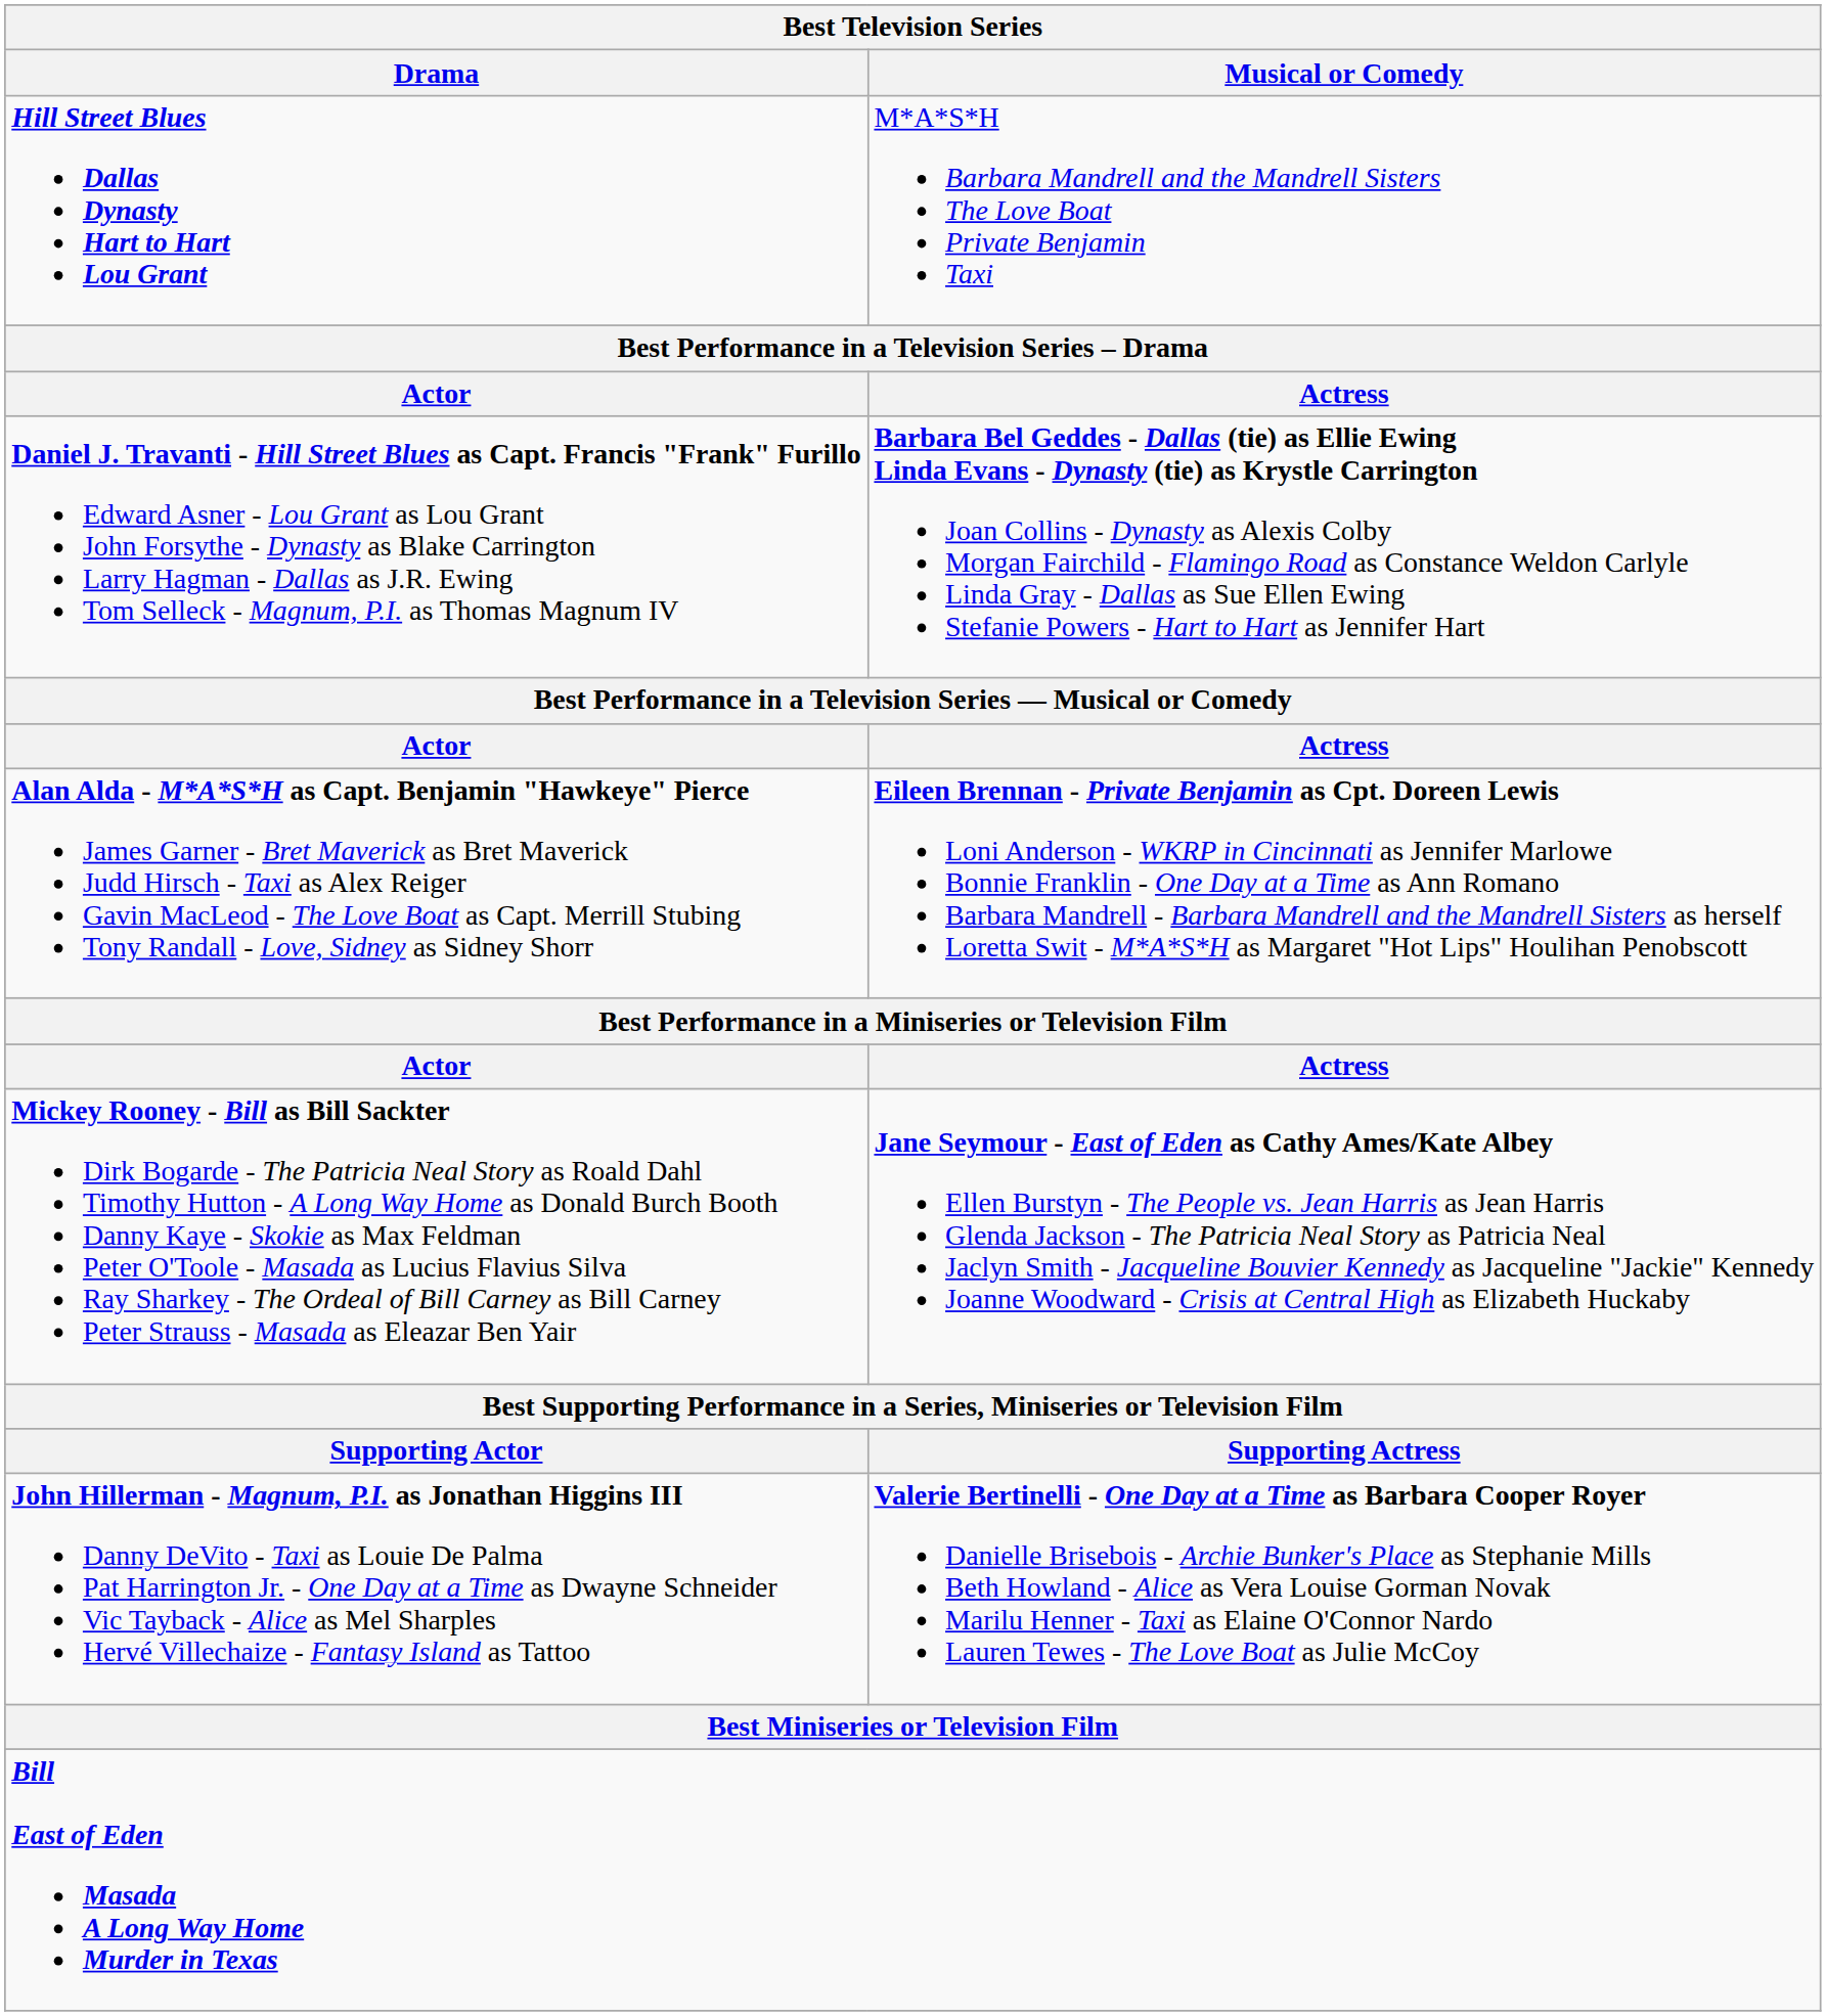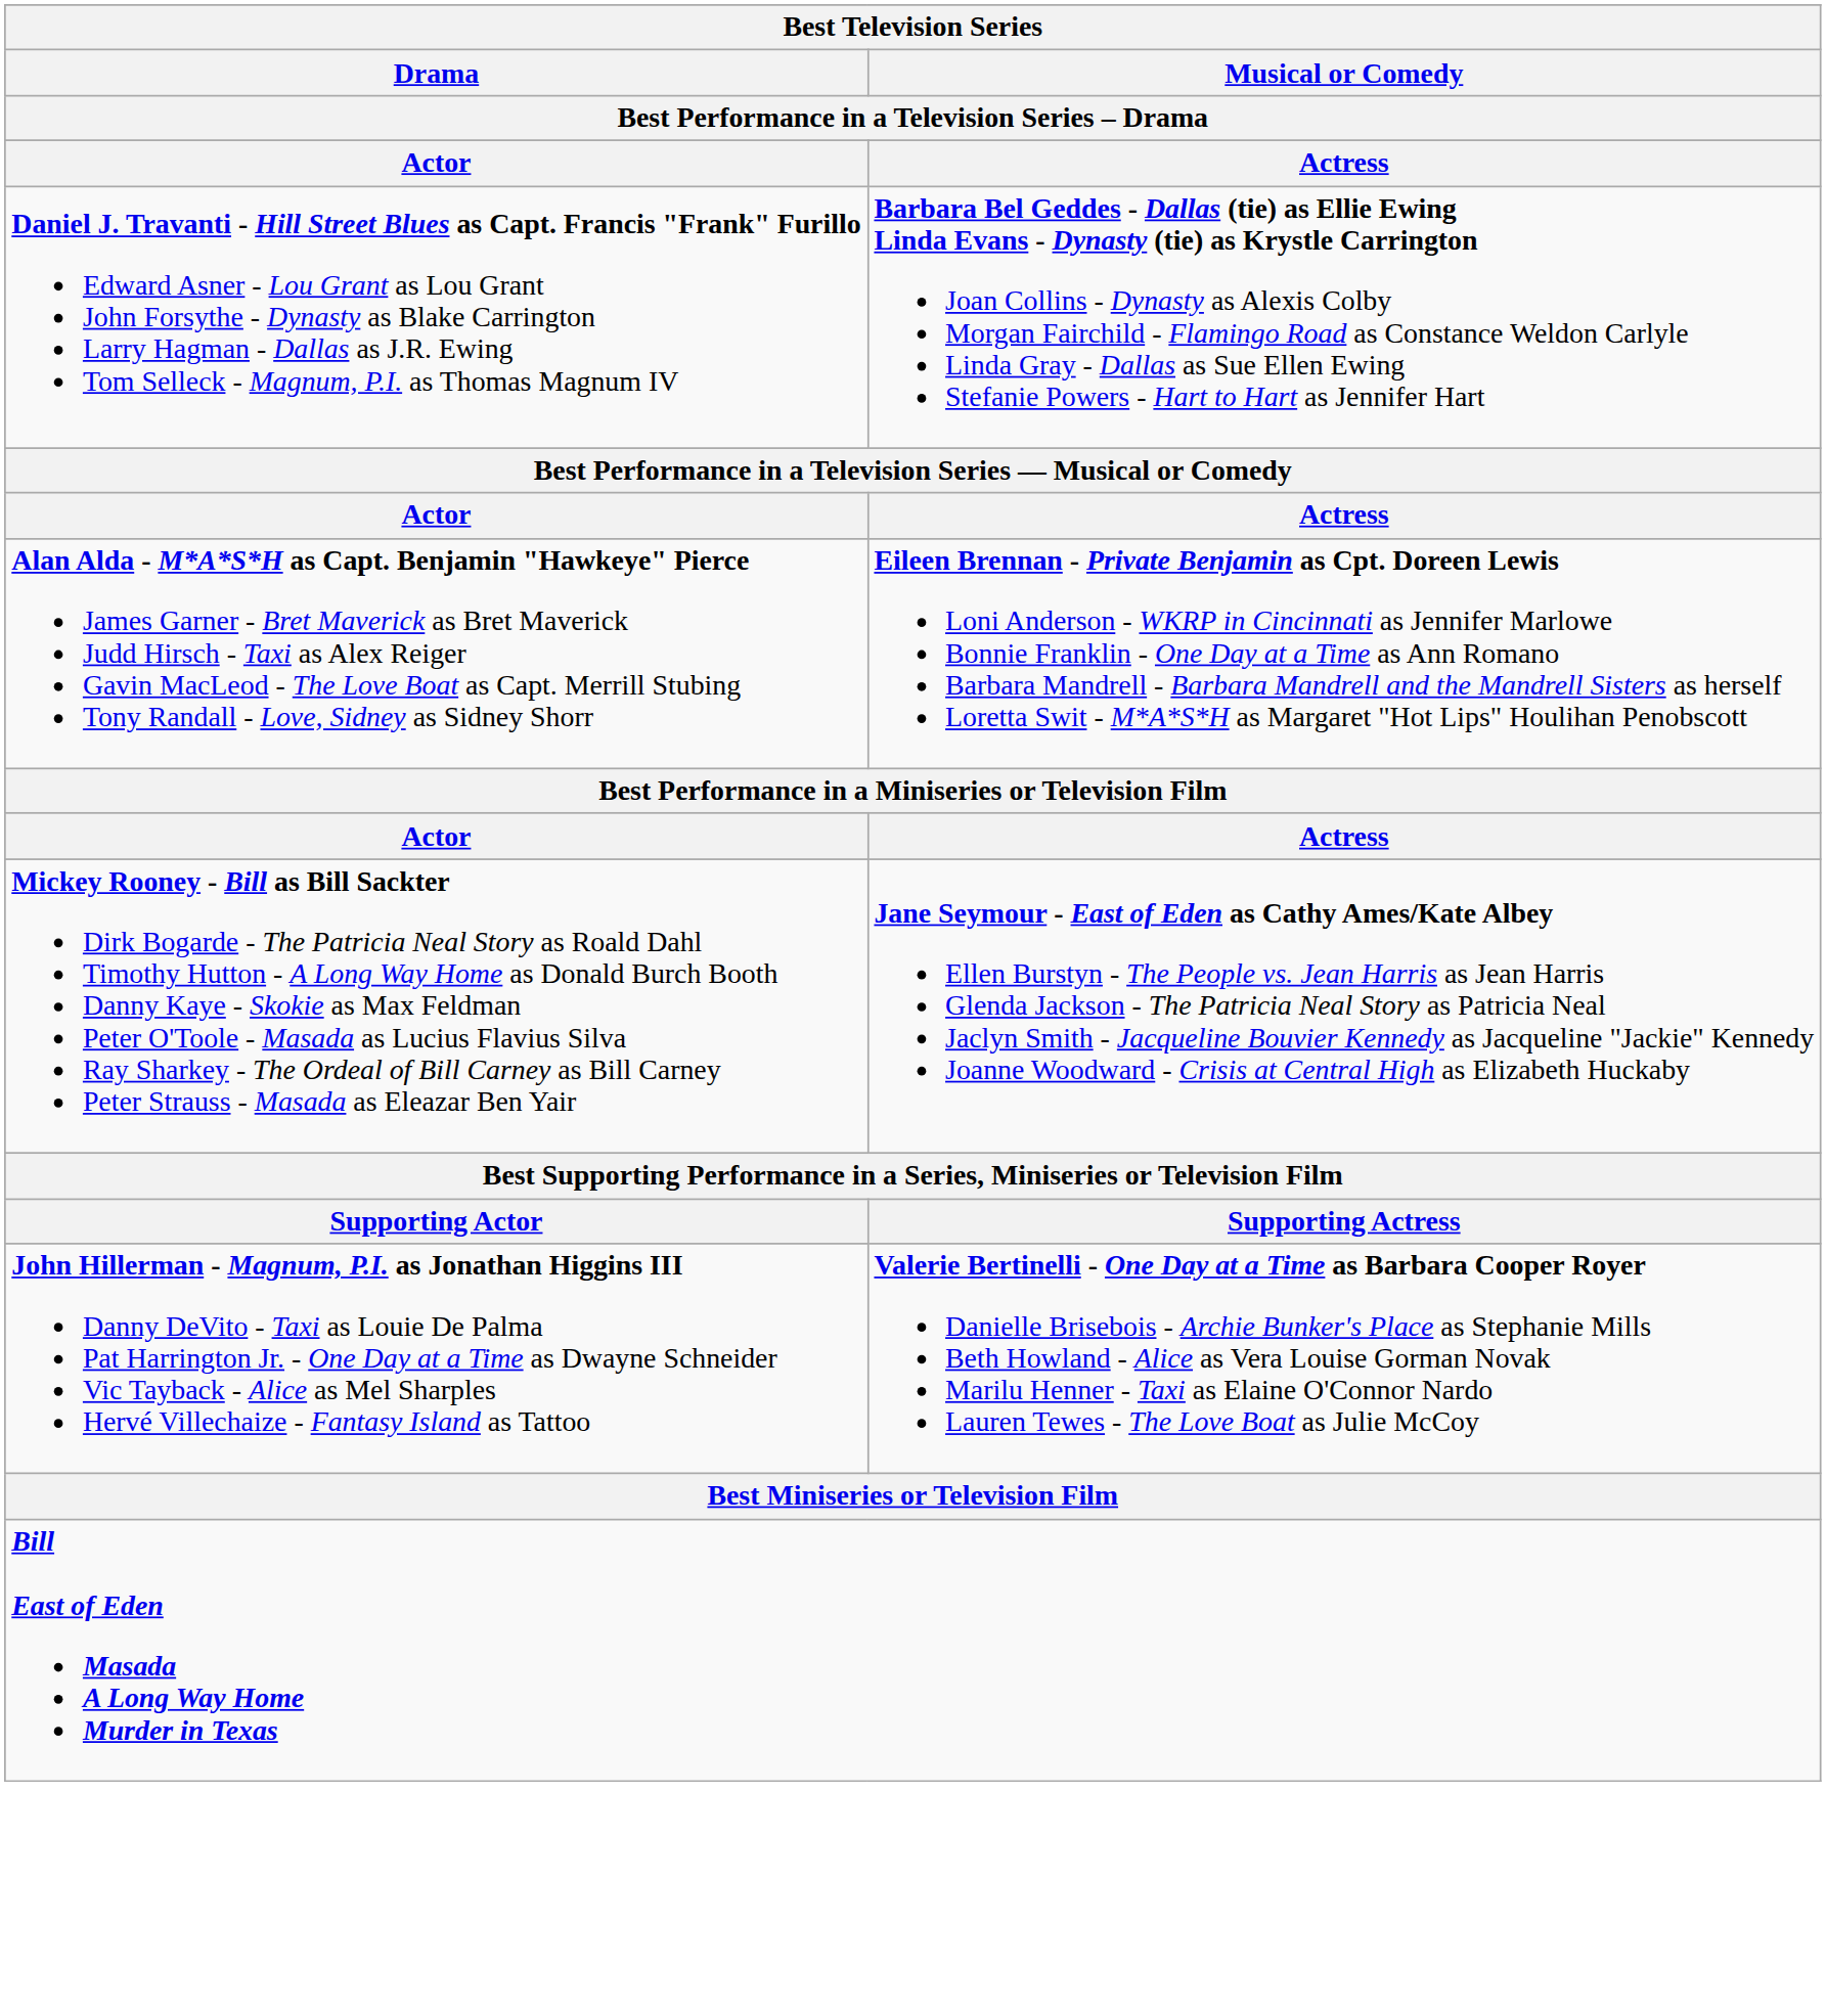- row: Hill Street Blues Dallas Dynasty Hart to Hart Lou Grant | M*A*S*H Barbara Mandrell and the Mandrell Sisters The Love Boat Private Benjamin Taxi
